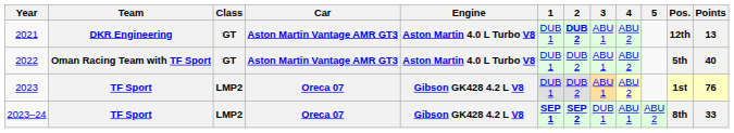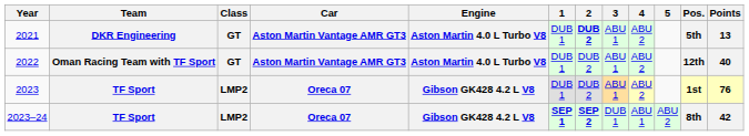2021 | Pos.: 12th -> 5th
2022 | Pos.: 5th -> 12th
2023–24 | Points: 33 -> 42
